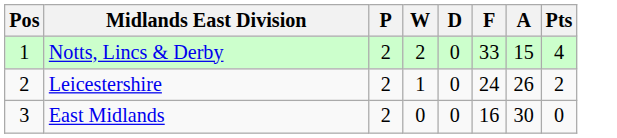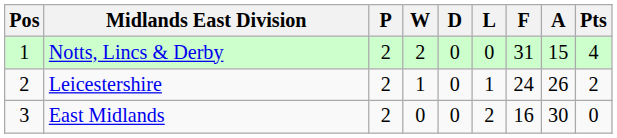+ column: L | 0 | 1 | 2
Notts, Lincs & Derby | F: 33 -> 31
